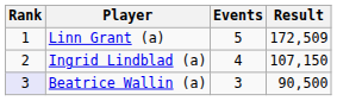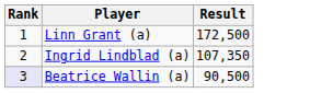- column: Events | 5 | 4 | 3
Linn Grant (a) | Result: 172,509 -> 172,500
Ingrid Lindblad (a) | Result: 107,150 -> 107,350
